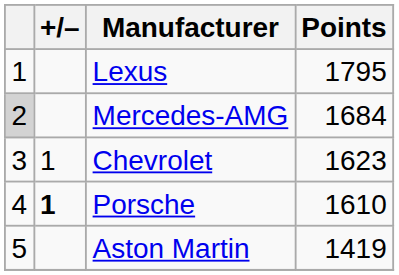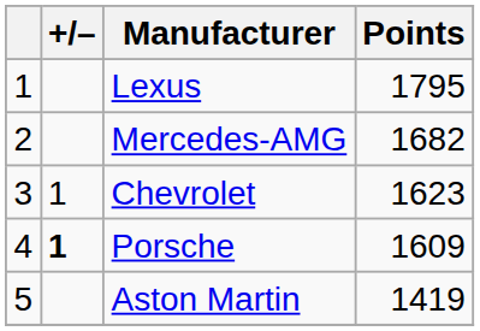Mercedes-AMG | column 1: lightgrey background -> no background
Mercedes-AMG | Points: 1684 -> 1682
Porsche | Points: 1610 -> 1609
